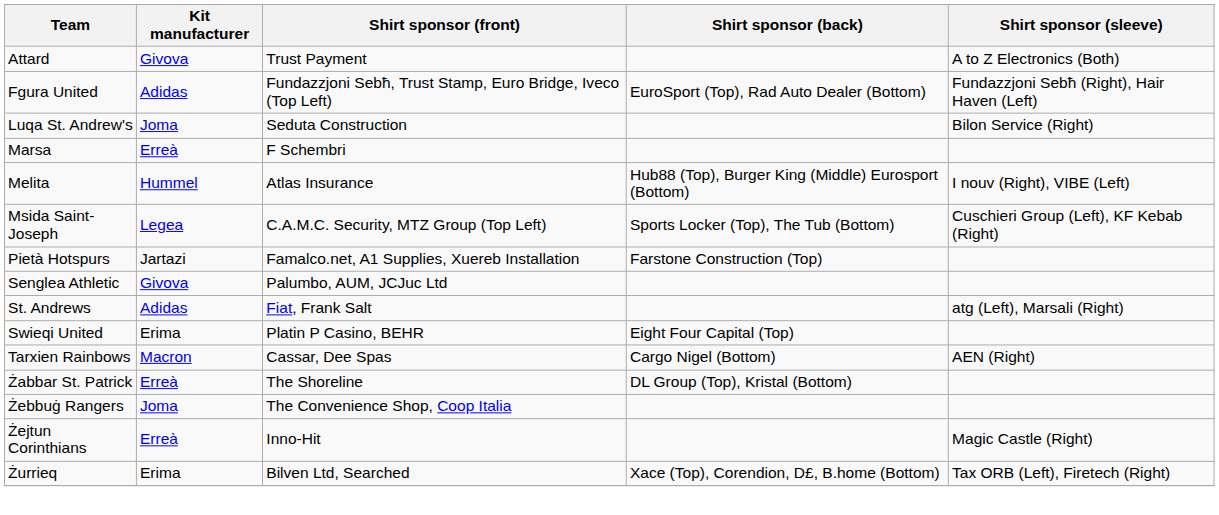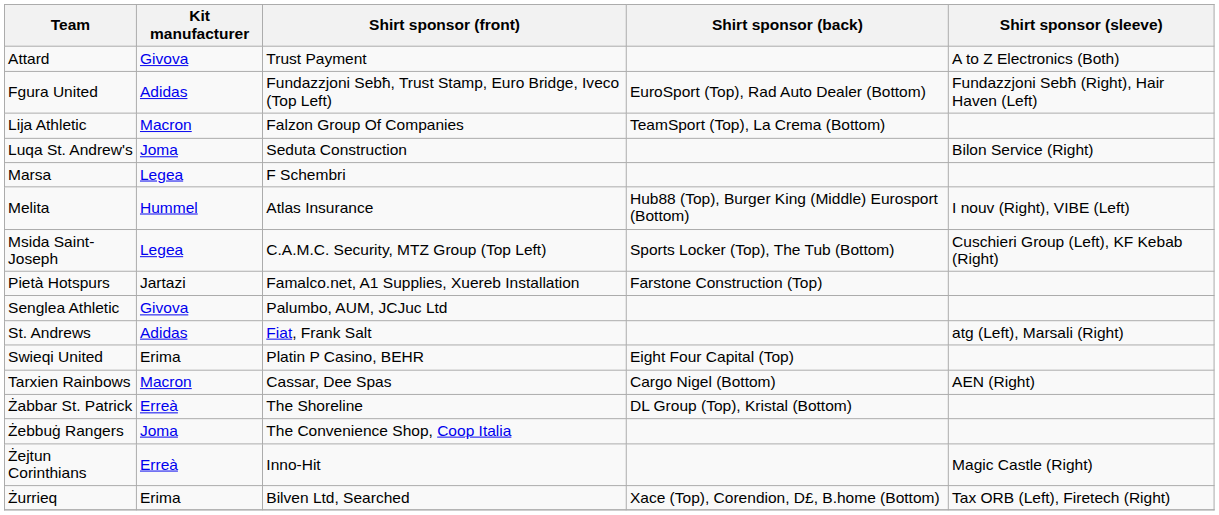+ row: Lija Athletic | Macron | Falzon Group Of Companies | TeamSport (Top), La Crema (Bottom)
Marsa | Kit manufacturer: Erreà -> Legea
